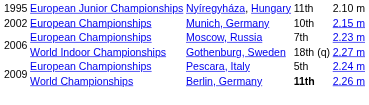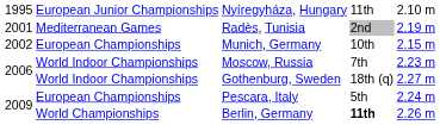+ row: 2001 | Mediterranean Games | Radès, Tunisia | 2nd | 2.19 m
Moscow, Russia | column 2: European Championships -> World Indoor Championships
